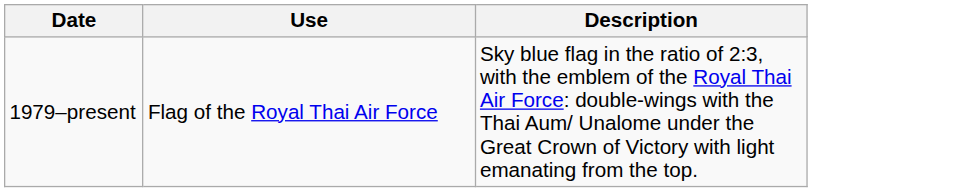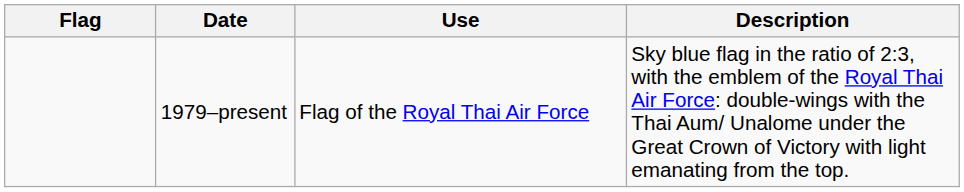+ column: Flag
